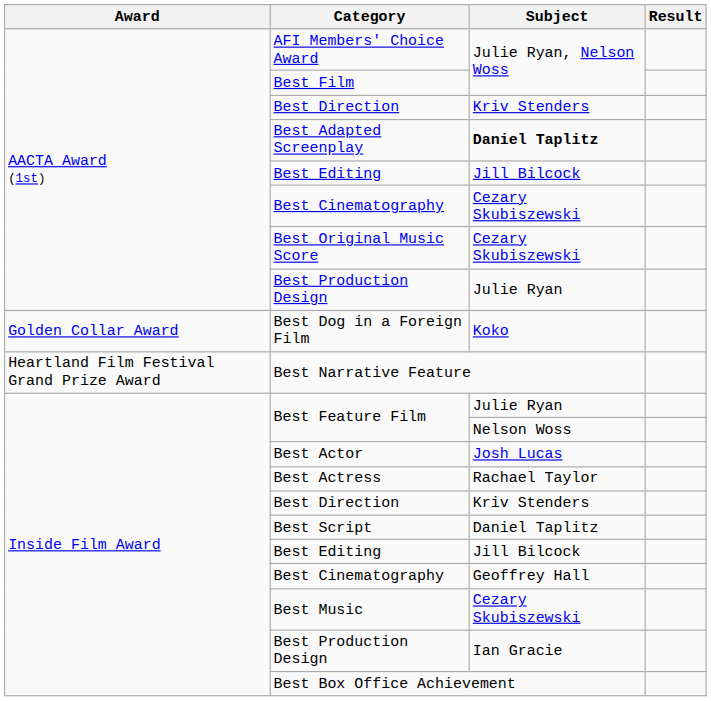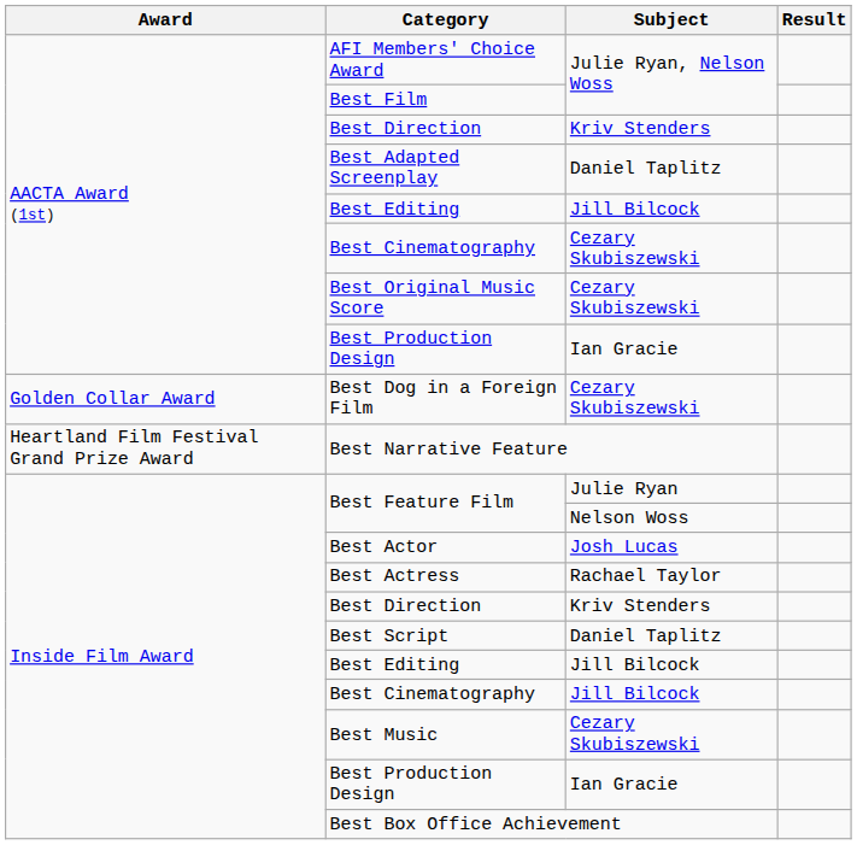Best Adapted Screenplay | Subject: bold -> normal
AACTA Award (1st) / Best Production Design | Subject: Julie Ryan -> Ian Gracie
Best Dog in a Foreign Film | Subject: Koko -> Cezary Skubiszewski
Inside Film Award / Best Cinematography | Subject: Geoffrey Hall -> Jill Bilcock
